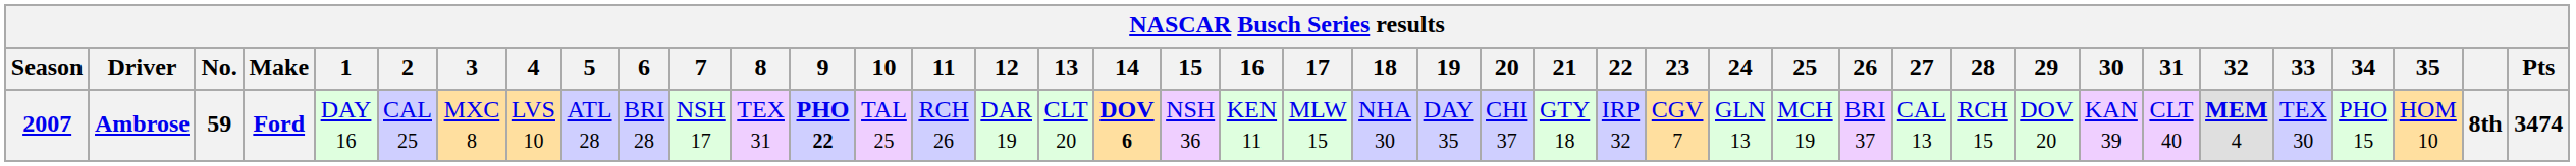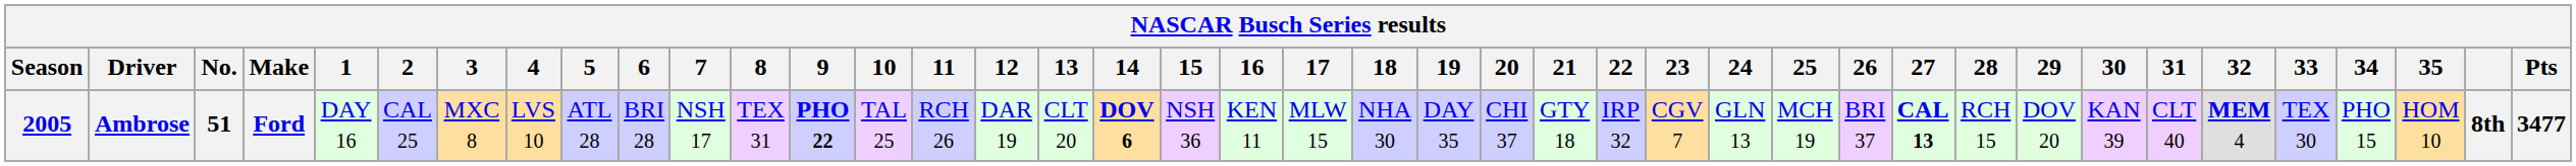Ambrose | Season: 2007 -> 2005
Ambrose | No.: 59 -> 51
Ambrose | 27: normal -> bold
Ambrose | Pts: 3474 -> 3477
